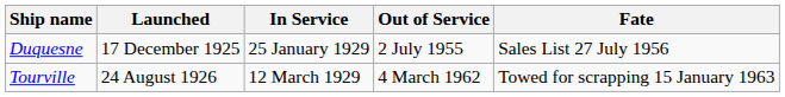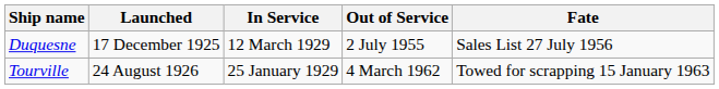Duquesne | In Service: 25 January 1929 -> 12 March 1929
Tourville | In Service: 12 March 1929 -> 25 January 1929
